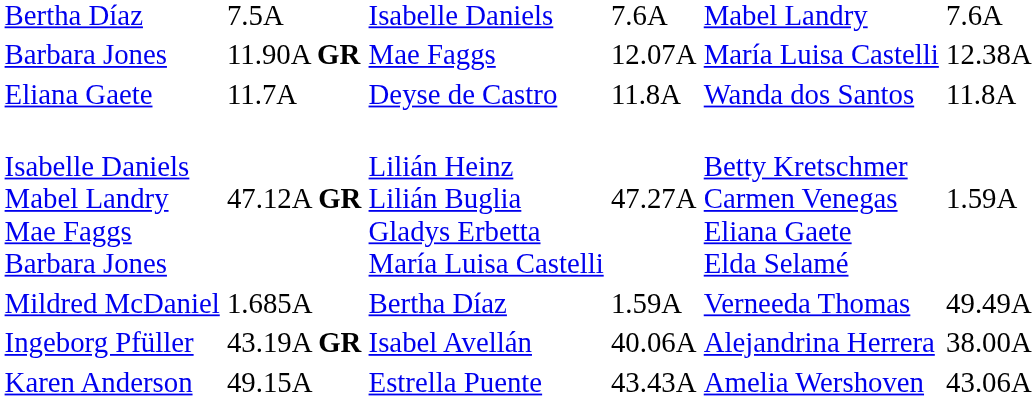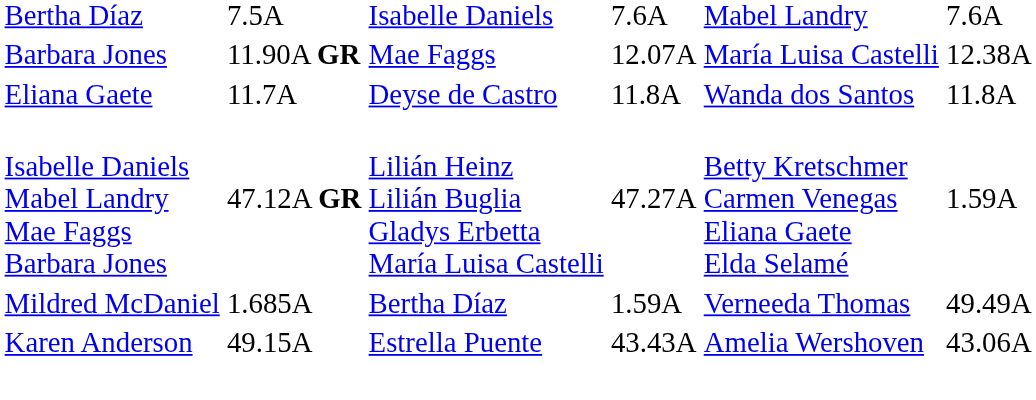- row: Ingeborg Pfüller | 43.19A GR | Isabel Avellán | 40.06A | Alejandrina Herrera | 38.00A
